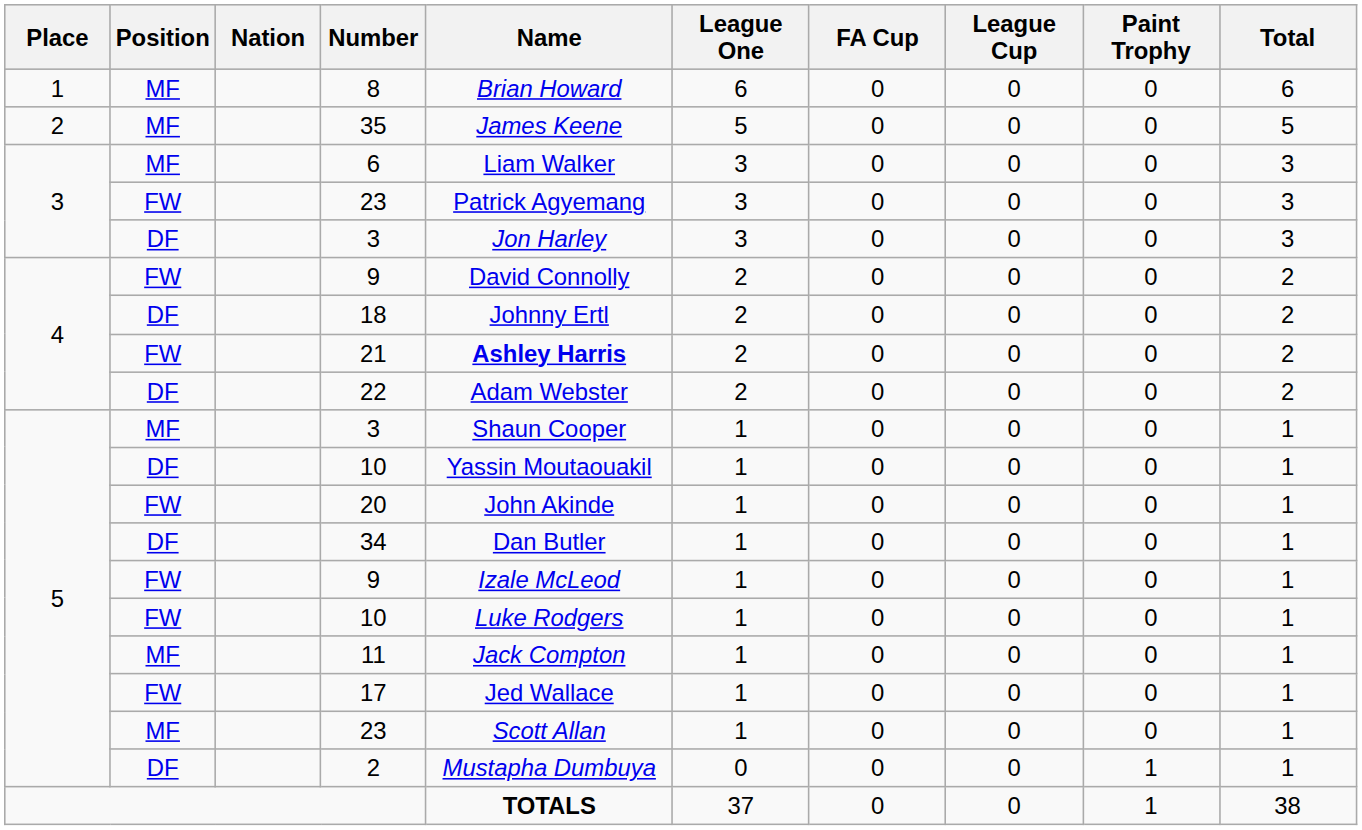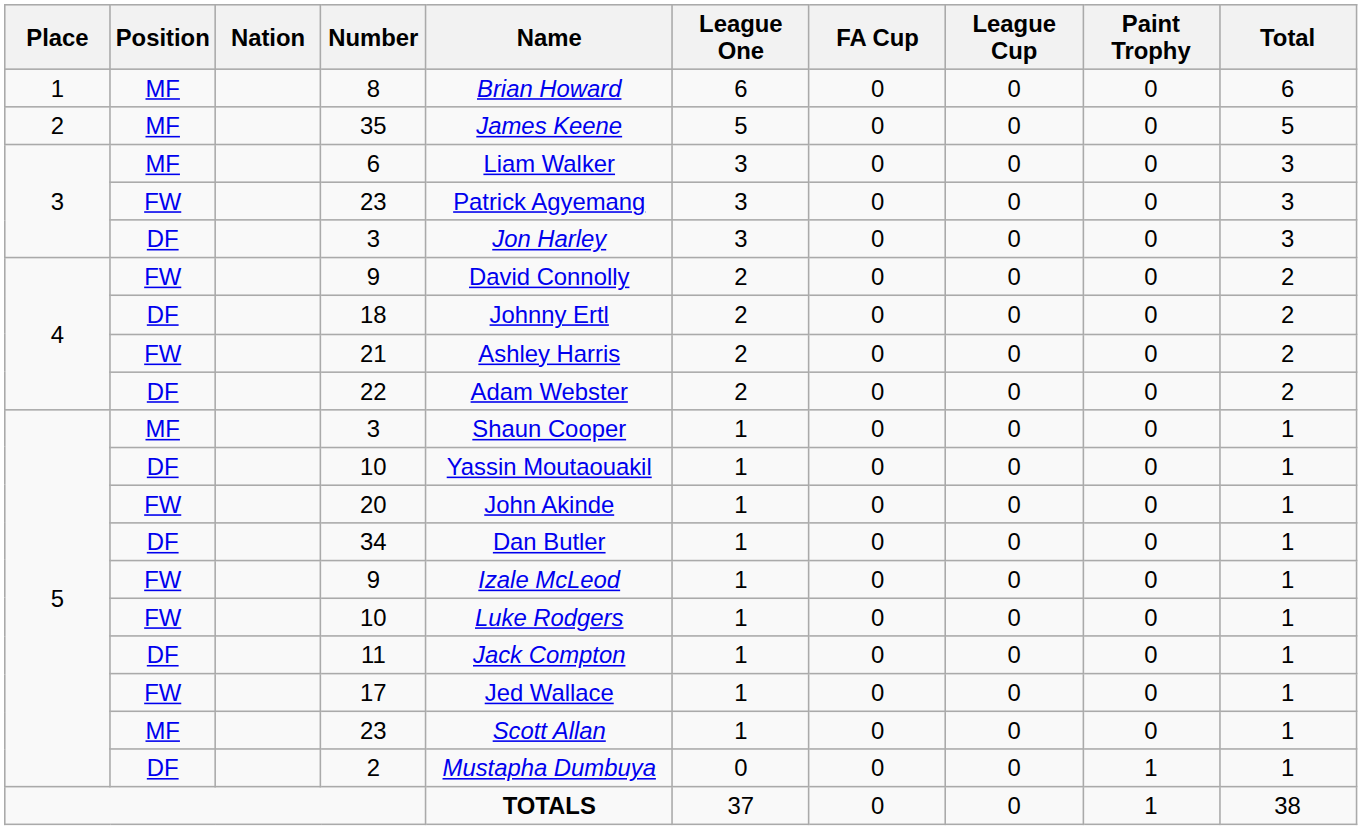21 | Name: bold -> normal
11 | Position: MF -> DF
